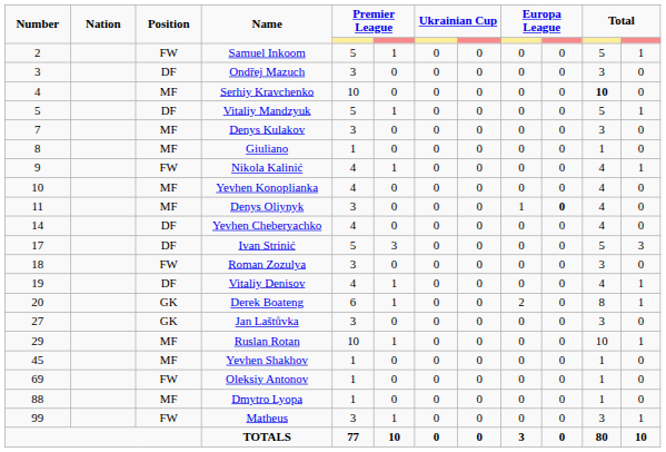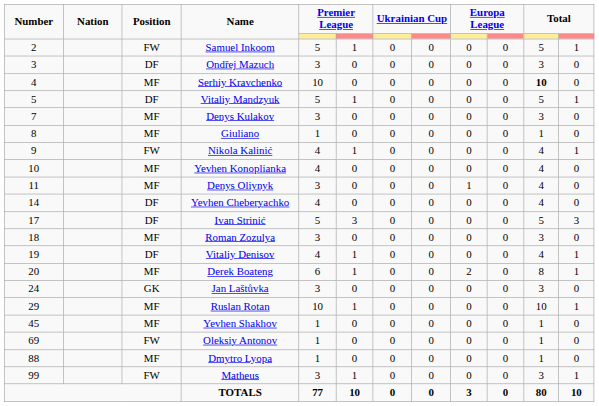Denys Oliynyk | column 10: bold -> normal
Roman Zozulya | Position: FW -> MF
Derek Boateng | Position: GK -> MF
Jan Laštůvka | Number: 27 -> 24
